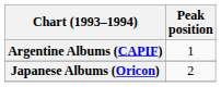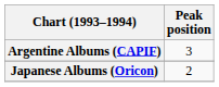Argentine Albums (CAPIF) | Peak position: 1 -> 3
